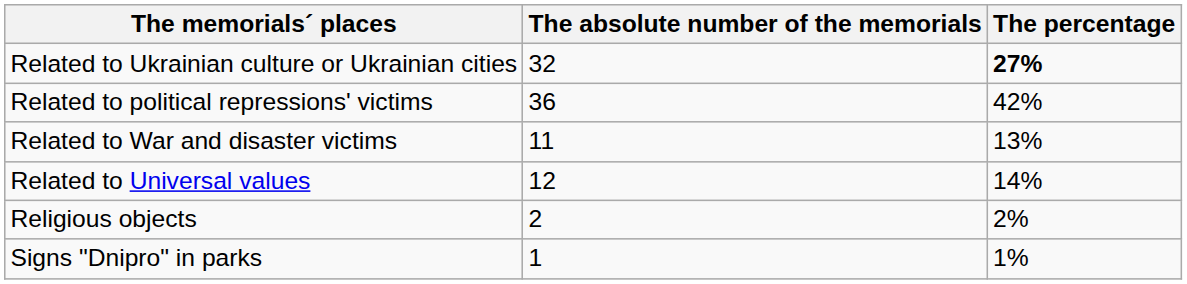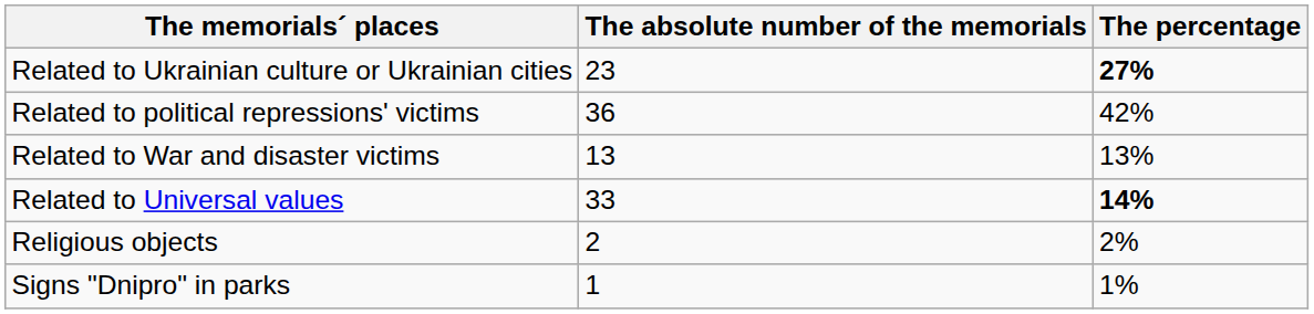Related to Ukrainian culture or Ukrainian cities | The absolute number of the memorials: 32 -> 23
Related to War and disaster victims | The absolute number of the memorials: 11 -> 13
Related to Universal values | The absolute number of the memorials: 12 -> 33
Related to Universal values | The percentage: normal -> bold
